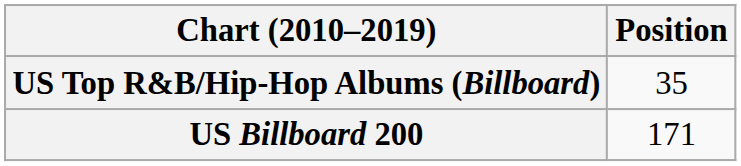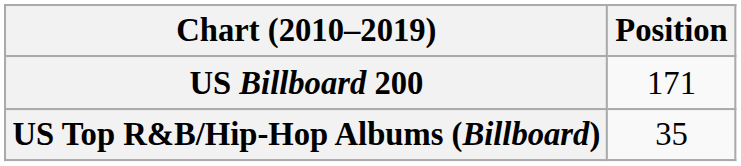rows swapped: US Billboard 200 <-> US Top R&B/Hip-Hop Albums (Billboard)
